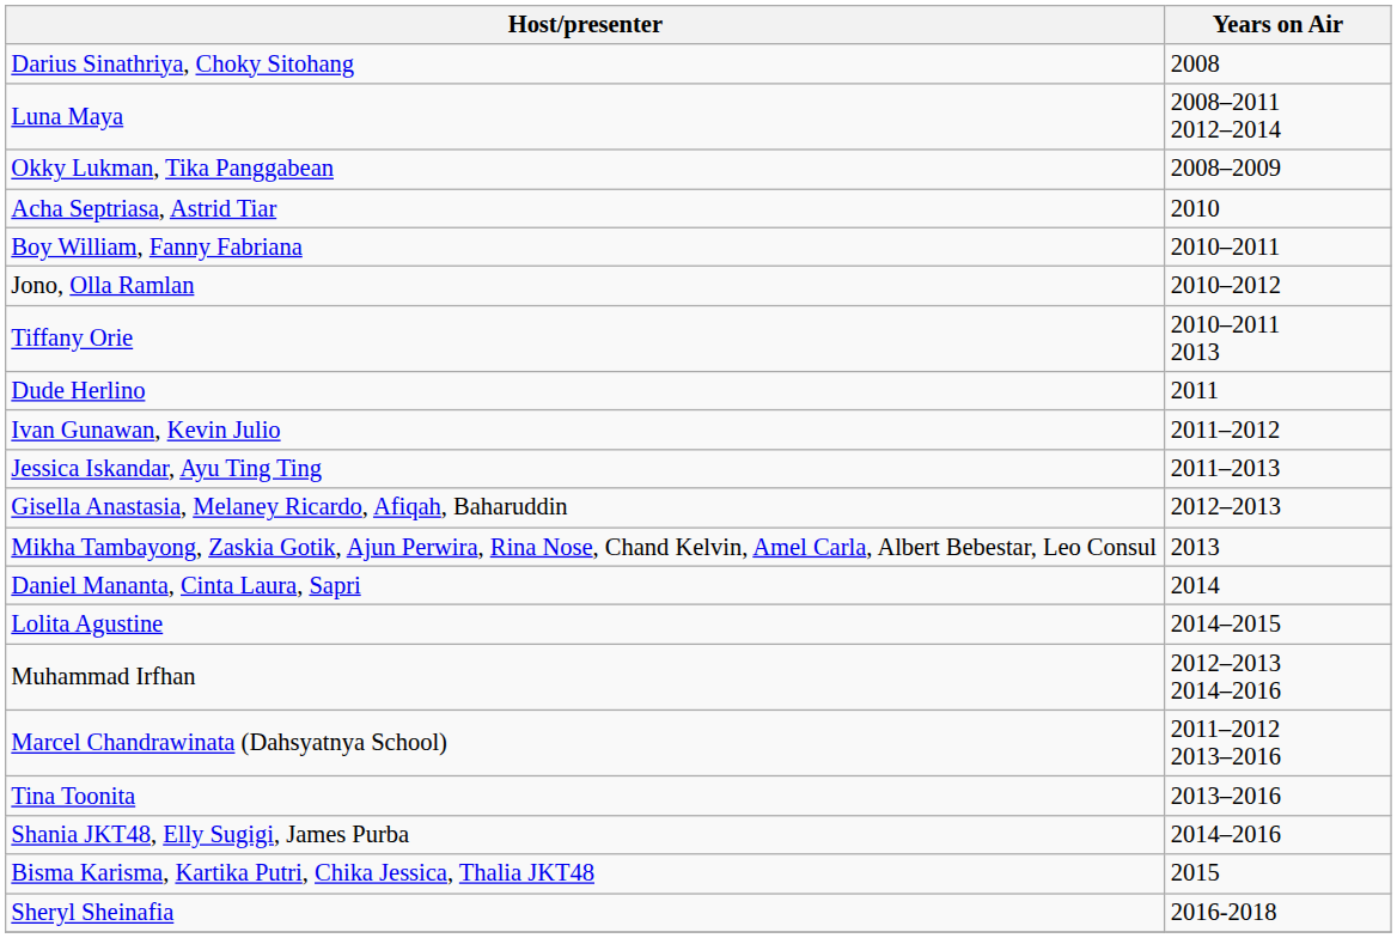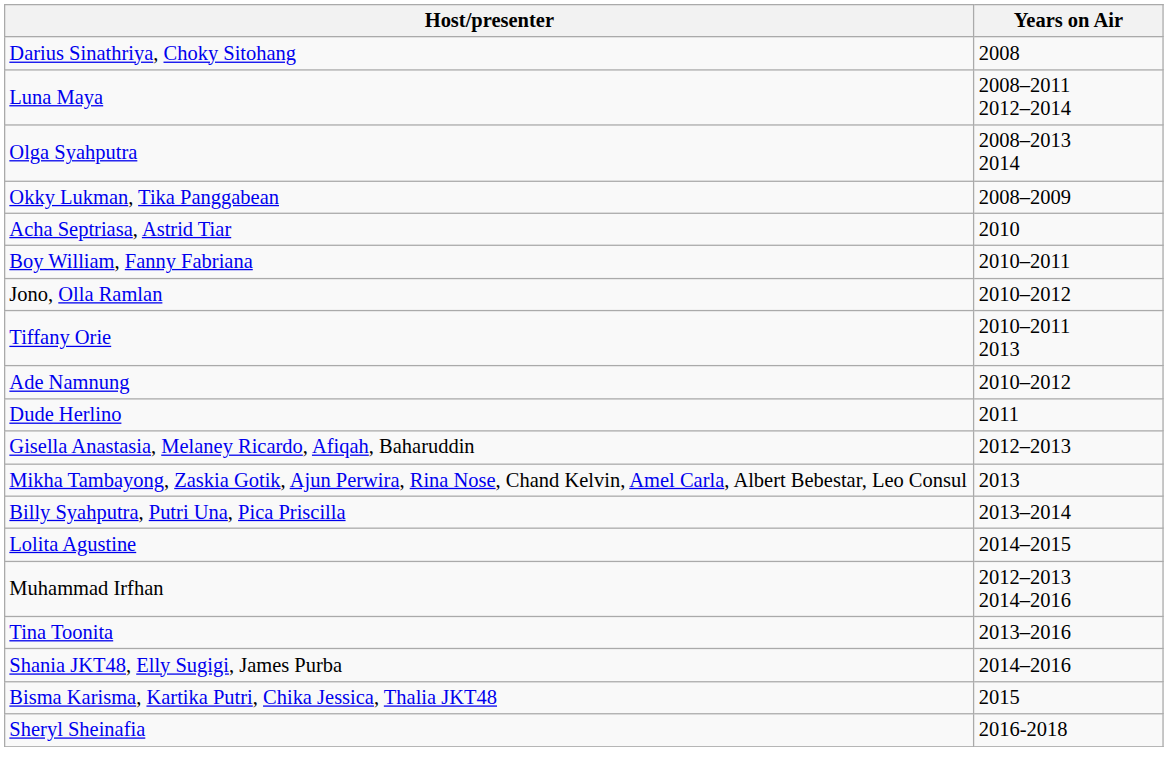+ row: Olga Syahputra | 2008–2013 2014
+ row: Ade Namnung | 2010–2012
- row: Ivan Gunawan, Kevin Julio | 2011–2012
- row: Jessica Iskandar, Ayu Ting Ting | 2011–2013
+ row: Billy Syahputra, Putri Una, Pica Priscilla | 2013–2014
- row: Daniel Mananta, Cinta Laura, Sapri | 2014
- row: Marcel Chandrawinata (Dahsyatnya School) | 2011–2012 2013–2016
